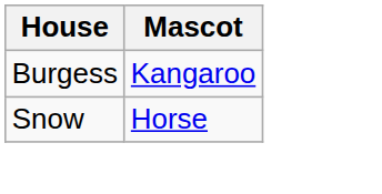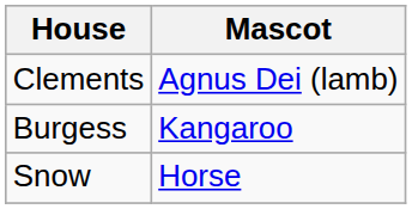+ row: Clements | Agnus Dei (lamb)
